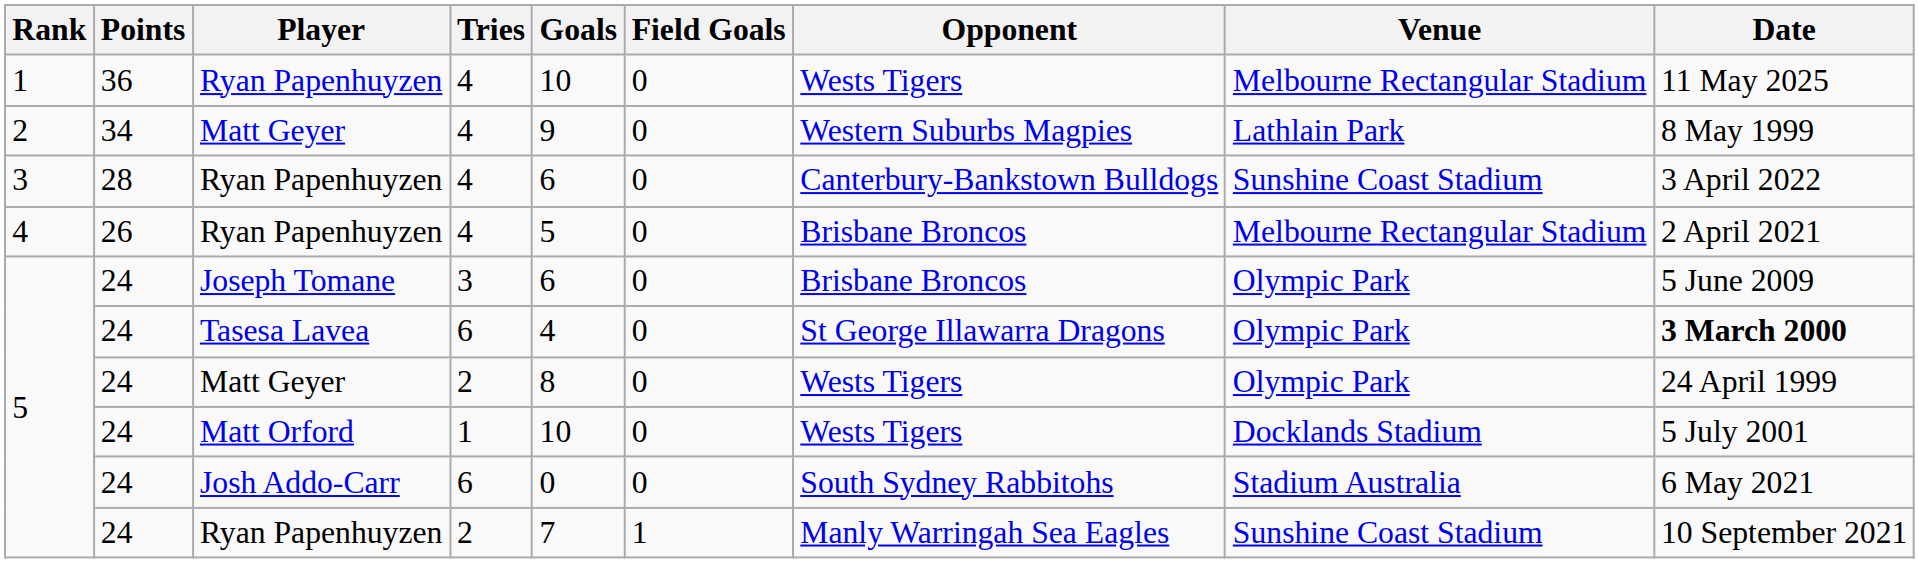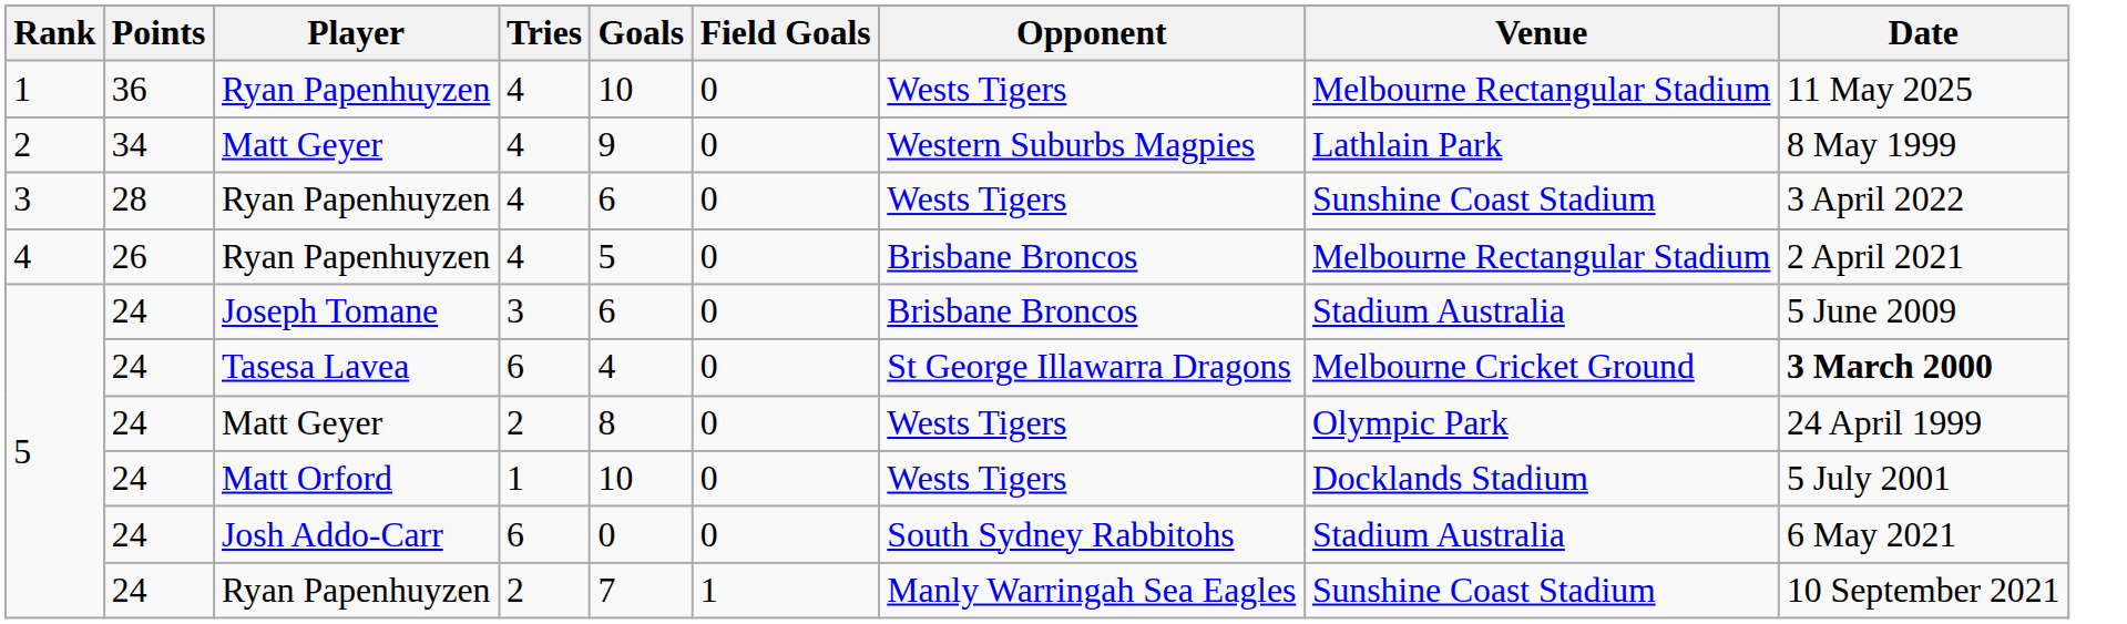3 / Ryan Papenhuyzen | Opponent: Canterbury-Bankstown Bulldogs -> Wests Tigers
Joseph Tomane | Venue: Olympic Park -> Stadium Australia
Tasesa Lavea | Venue: Olympic Park -> Melbourne Cricket Ground
